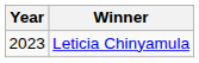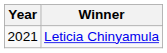Leticia Chinyamula | Year: 2023 -> 2021
